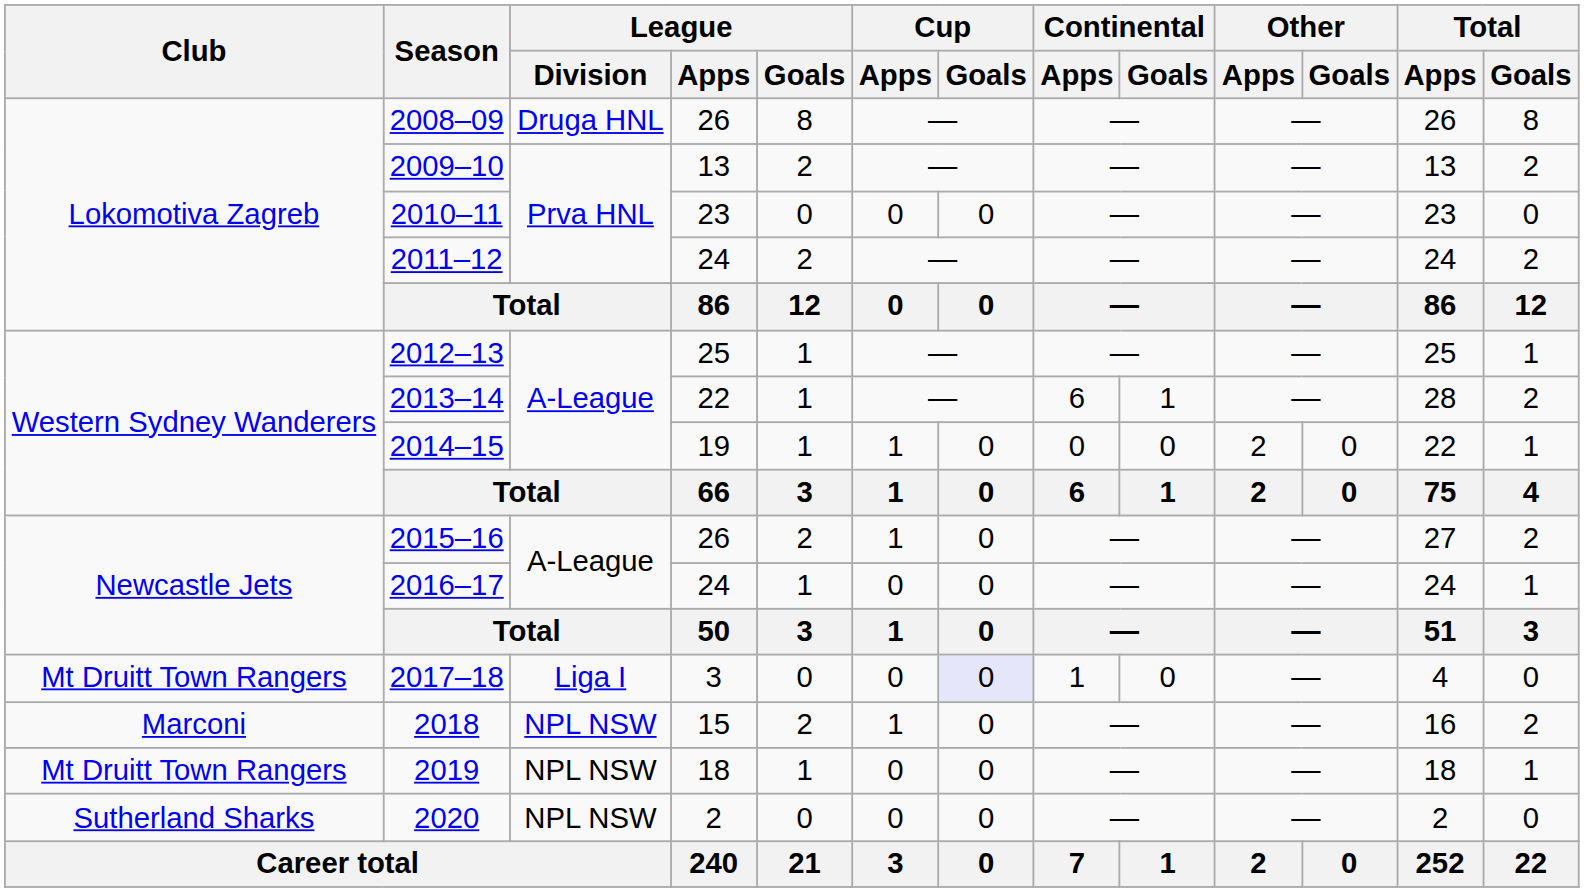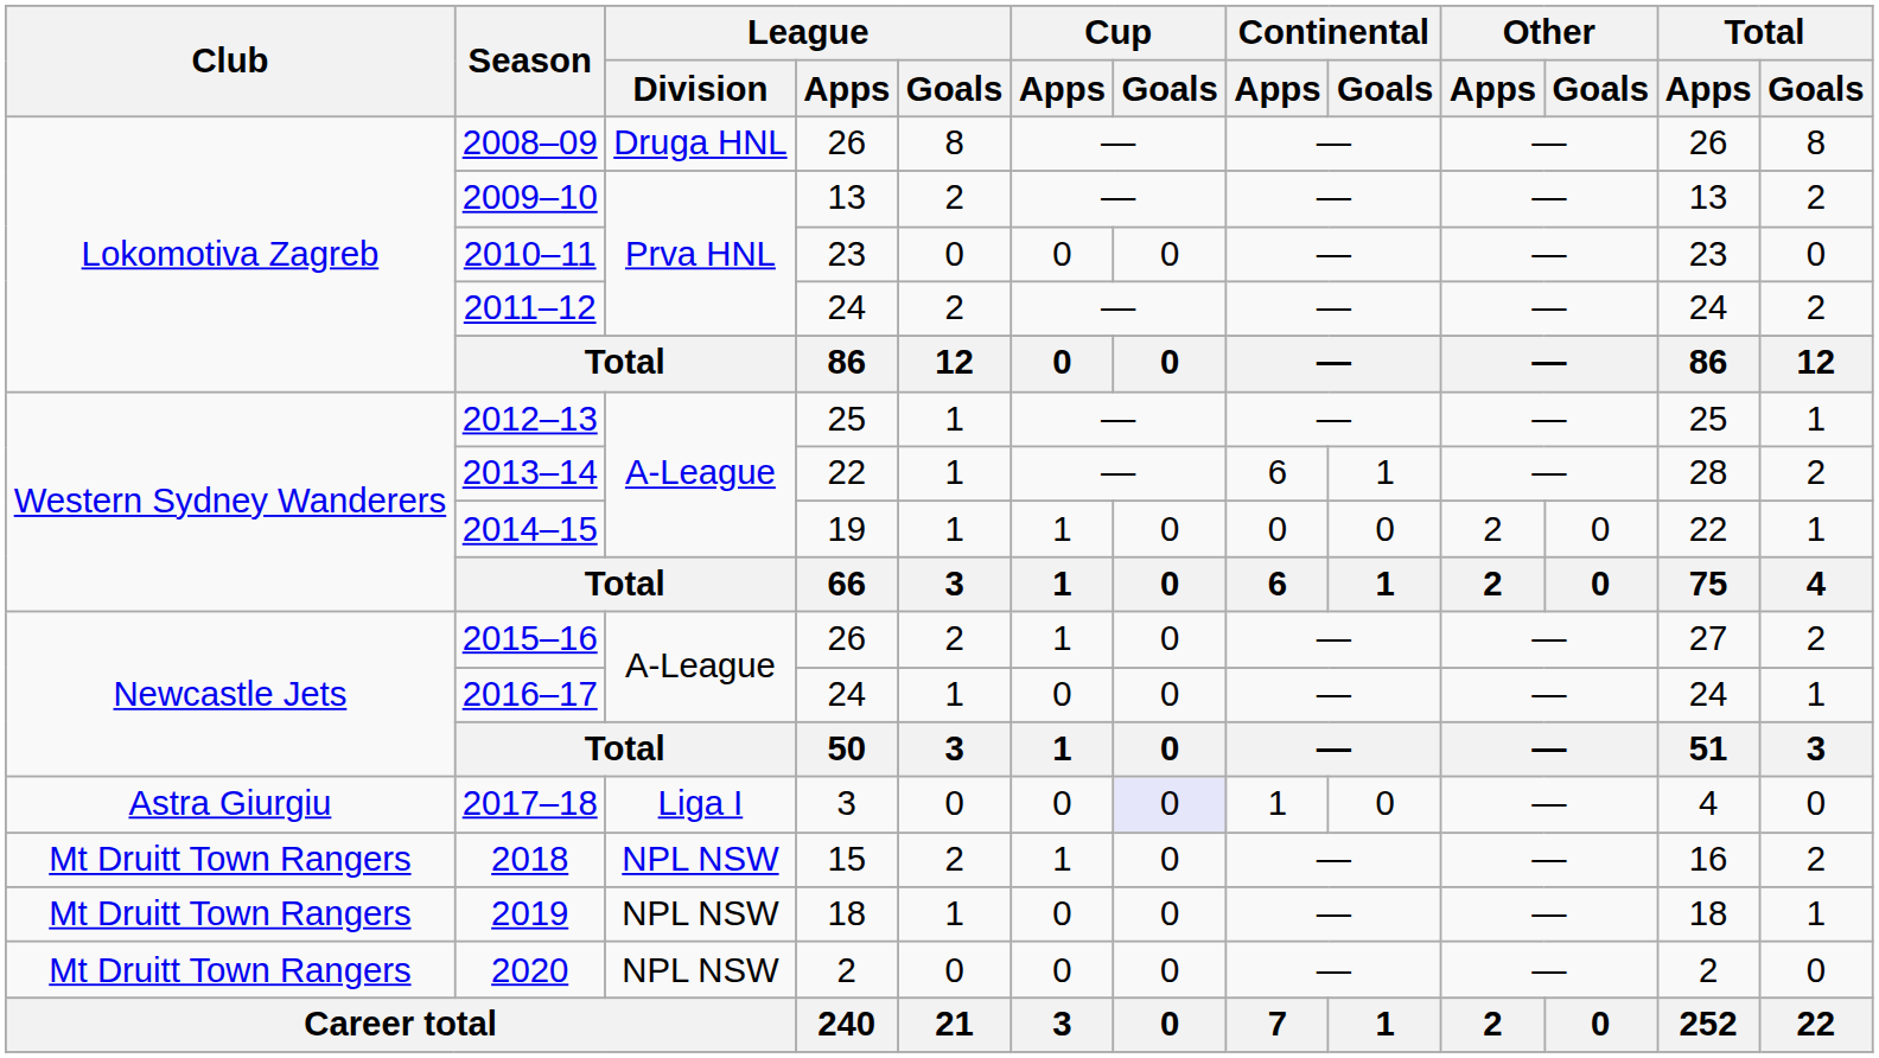2017–18 | Club: Mt Druitt Town Rangers -> Astra Giurgiu
2018 | Club: Marconi -> Mt Druitt Town Rangers
2020 | Club: Sutherland Sharks -> Mt Druitt Town Rangers
